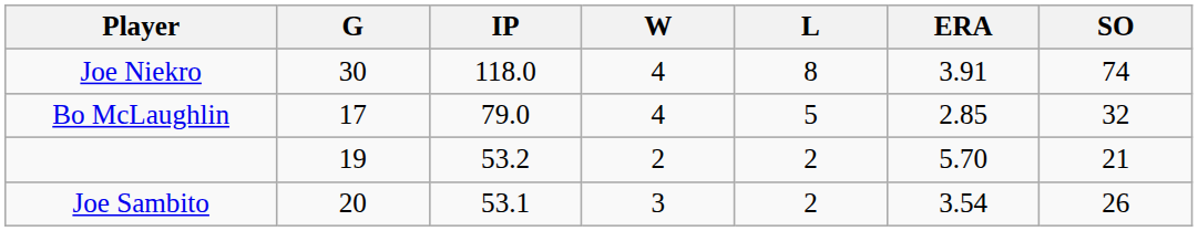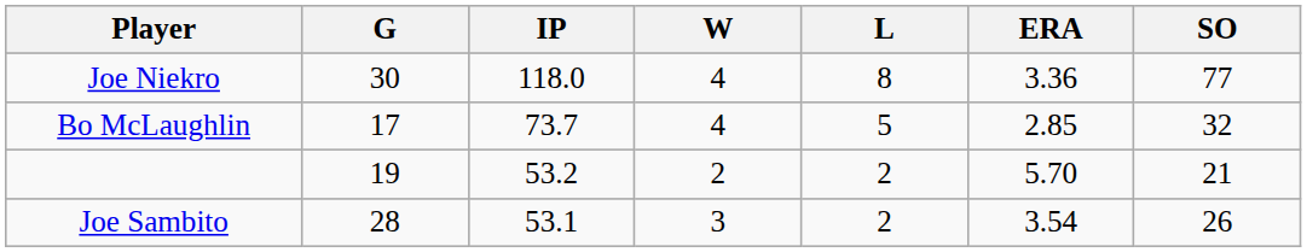Joe Niekro | ERA: 3.91 -> 3.36
Joe Niekro | SO: 74 -> 77
Bo McLaughlin | IP: 79.0 -> 73.7
Joe Sambito | G: 20 -> 28
